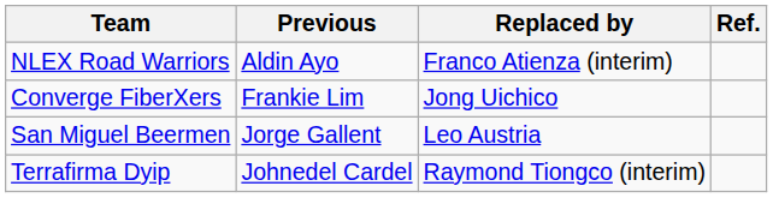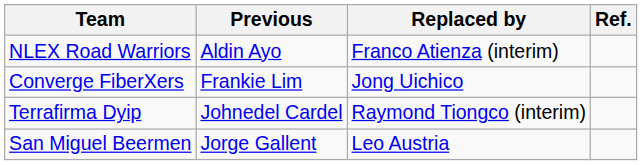rows swapped: Terrafirma Dyip <-> San Miguel Beermen
